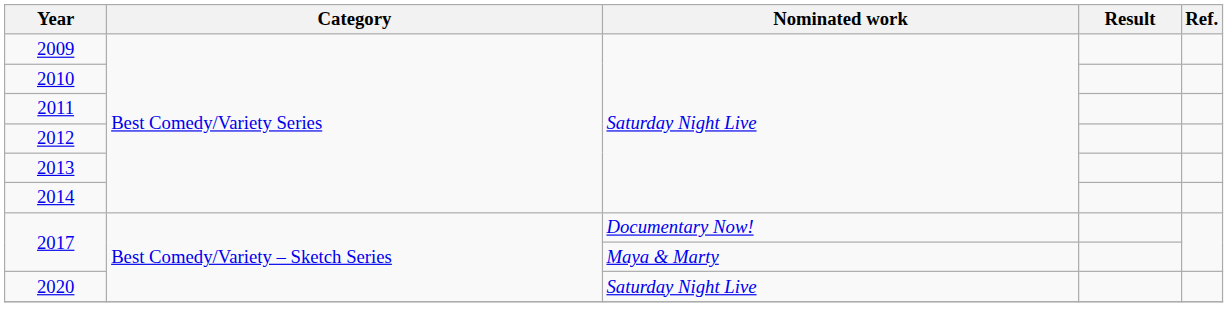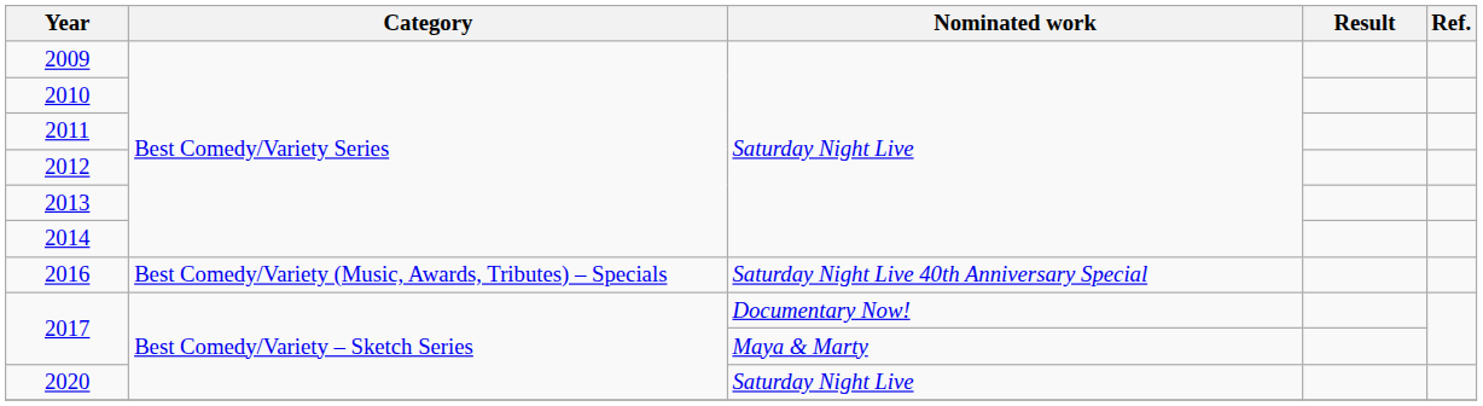+ row: 2016 | Best Comedy/Variety (Music, Awards, Tributes) – Specials | Saturday Night Live 40th Anniversary Special
